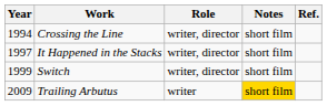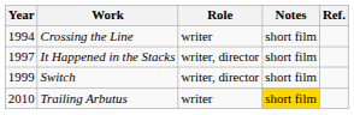Crossing the Line | Role: writer, director -> writer
Trailing Arbutus | Year: 2009 -> 2010
